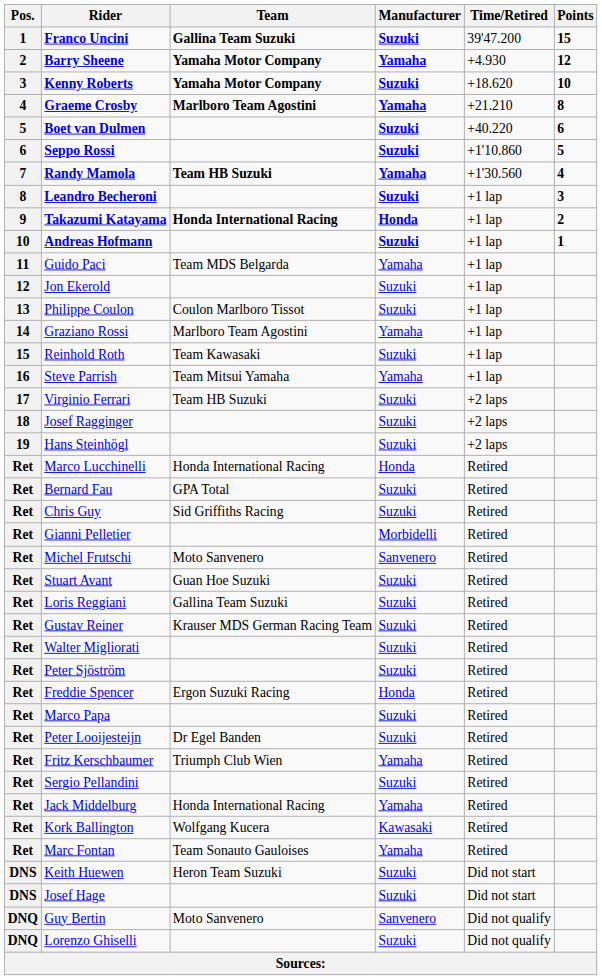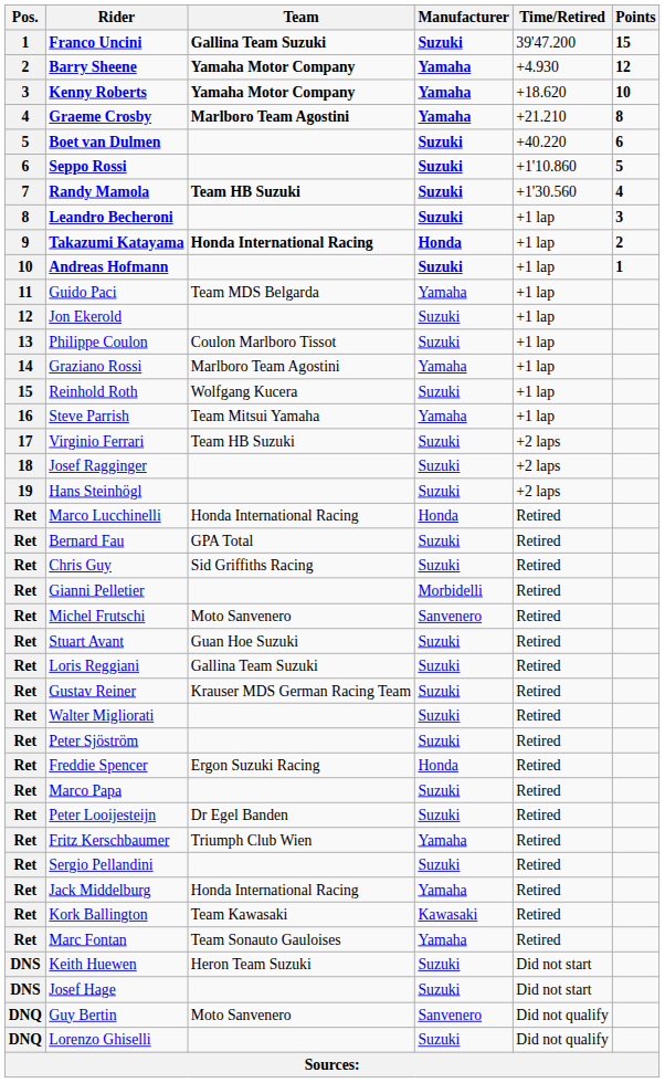Kenny Roberts | Manufacturer: Suzuki -> Yamaha
Randy Mamola | Manufacturer: Yamaha -> Suzuki
Reinhold Roth | Team: Team Kawasaki -> Wolfgang Kucera
Kork Ballington | Team: Wolfgang Kucera -> Team Kawasaki
